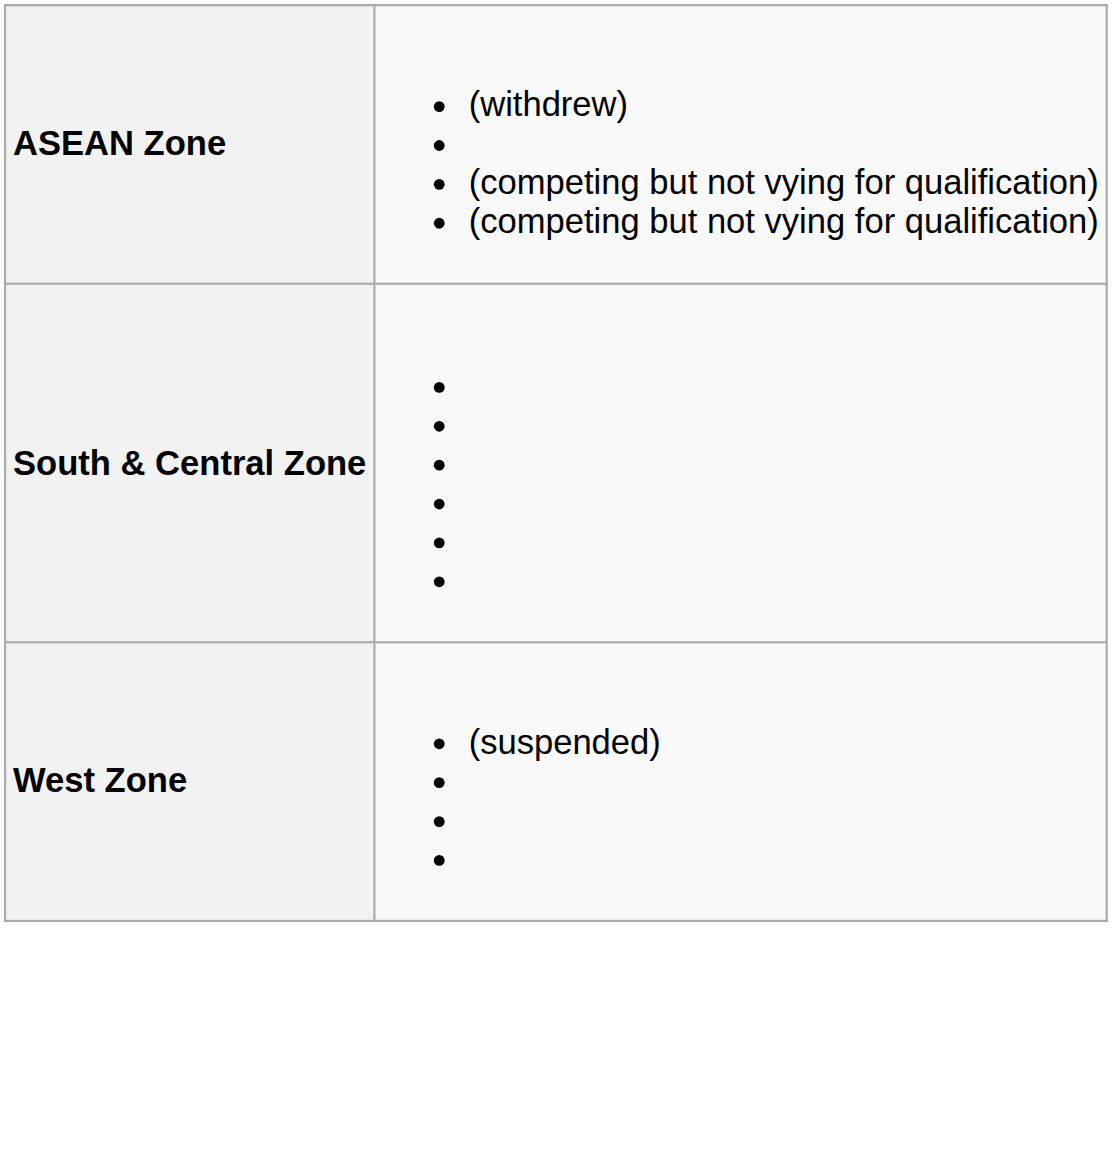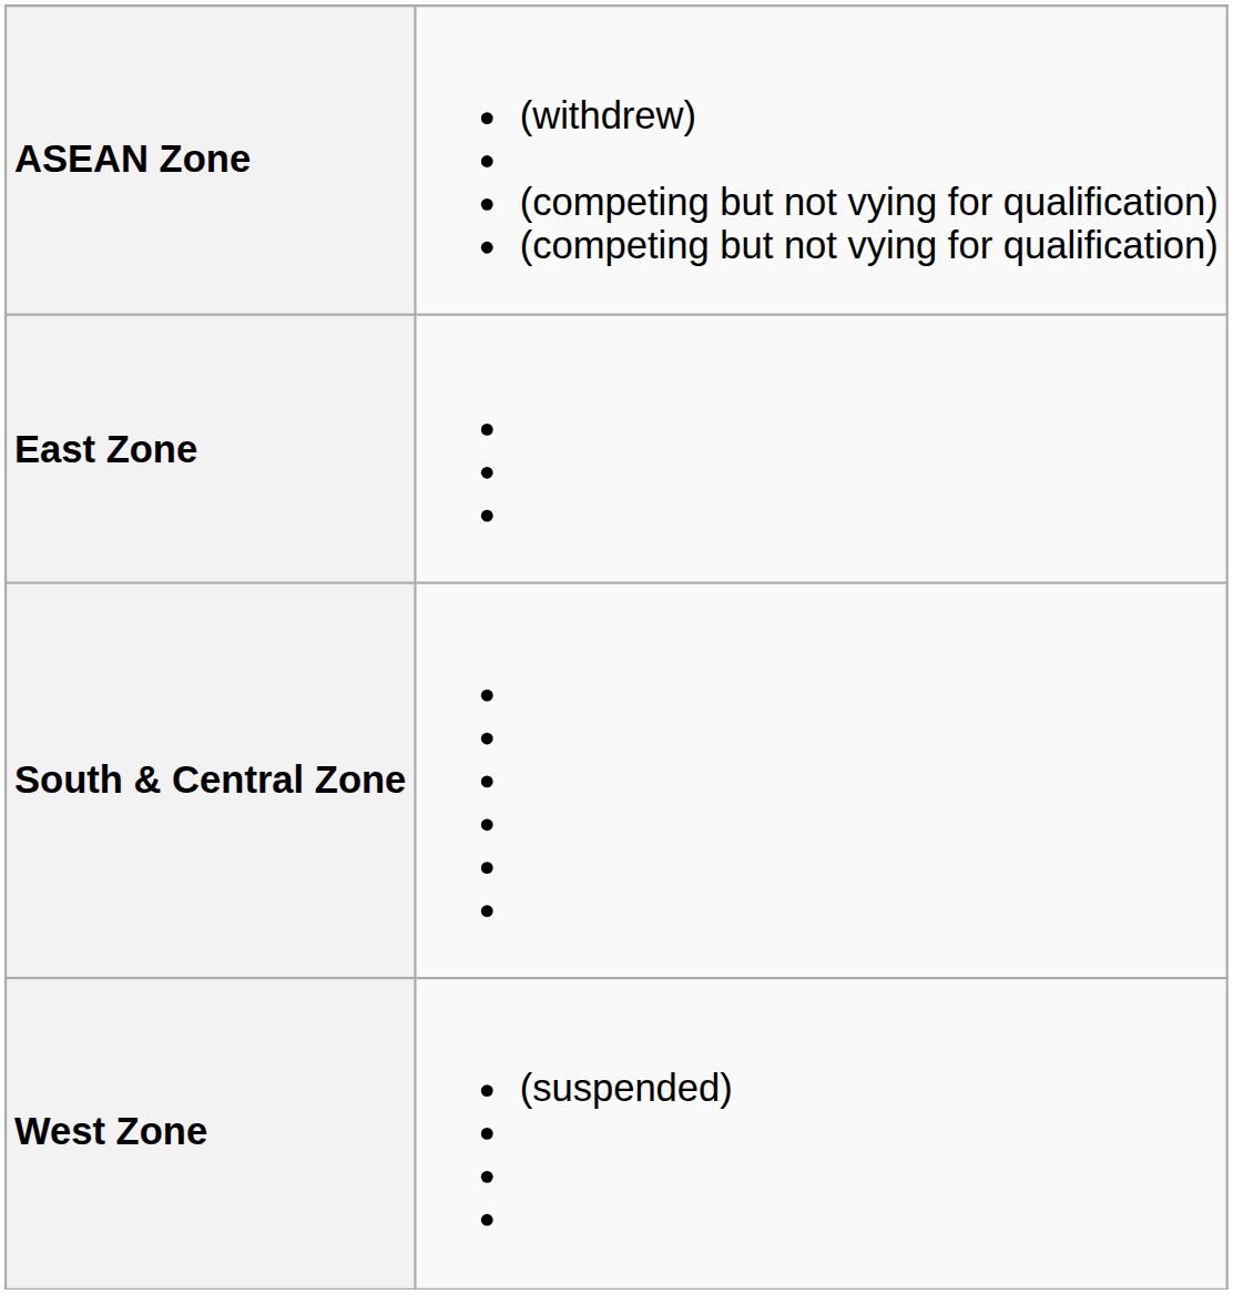+ row: East Zone
